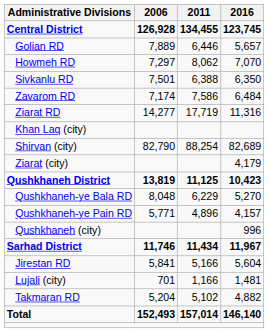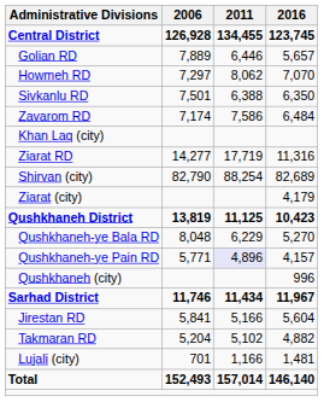rows swapped: Ziarat RD <-> Khan Laq (city)
Qushkhaneh-ye Pain RD | 2011: no background -> lavender background
rows swapped: Takmaran RD <-> Lujali (city)
